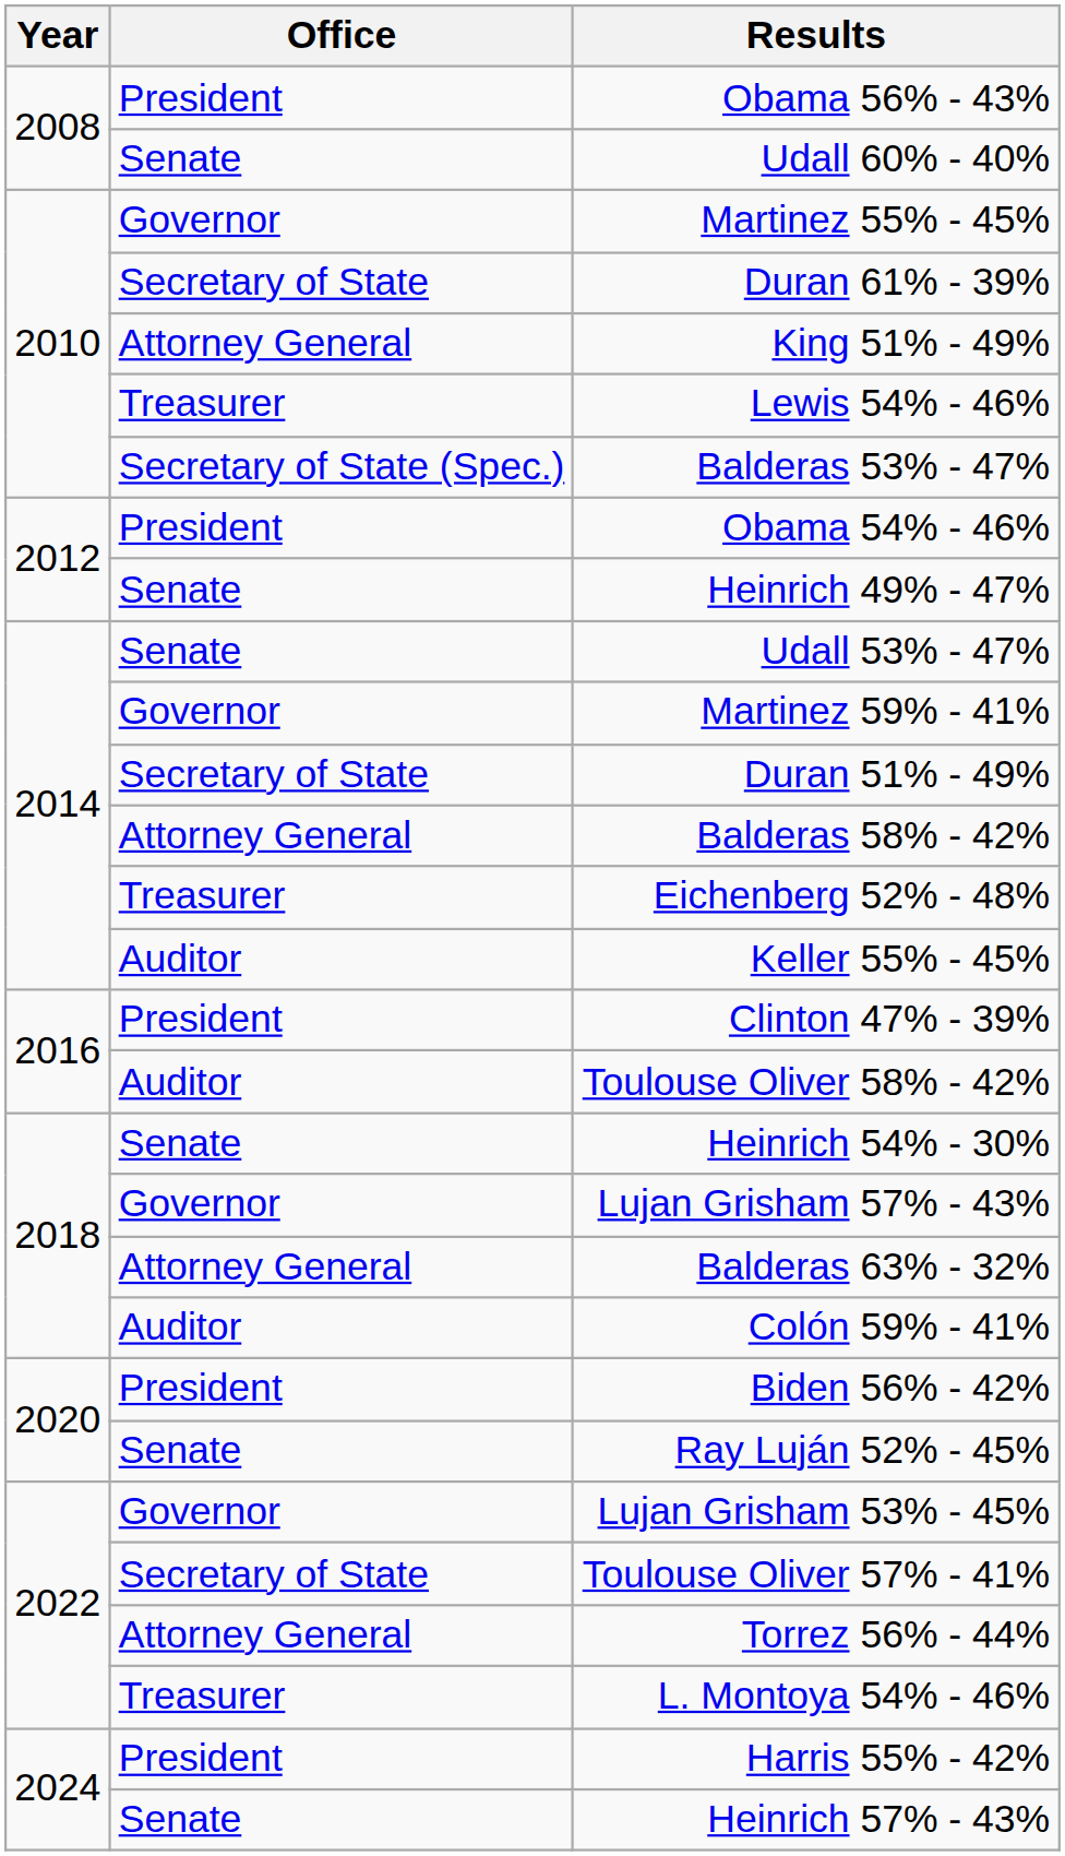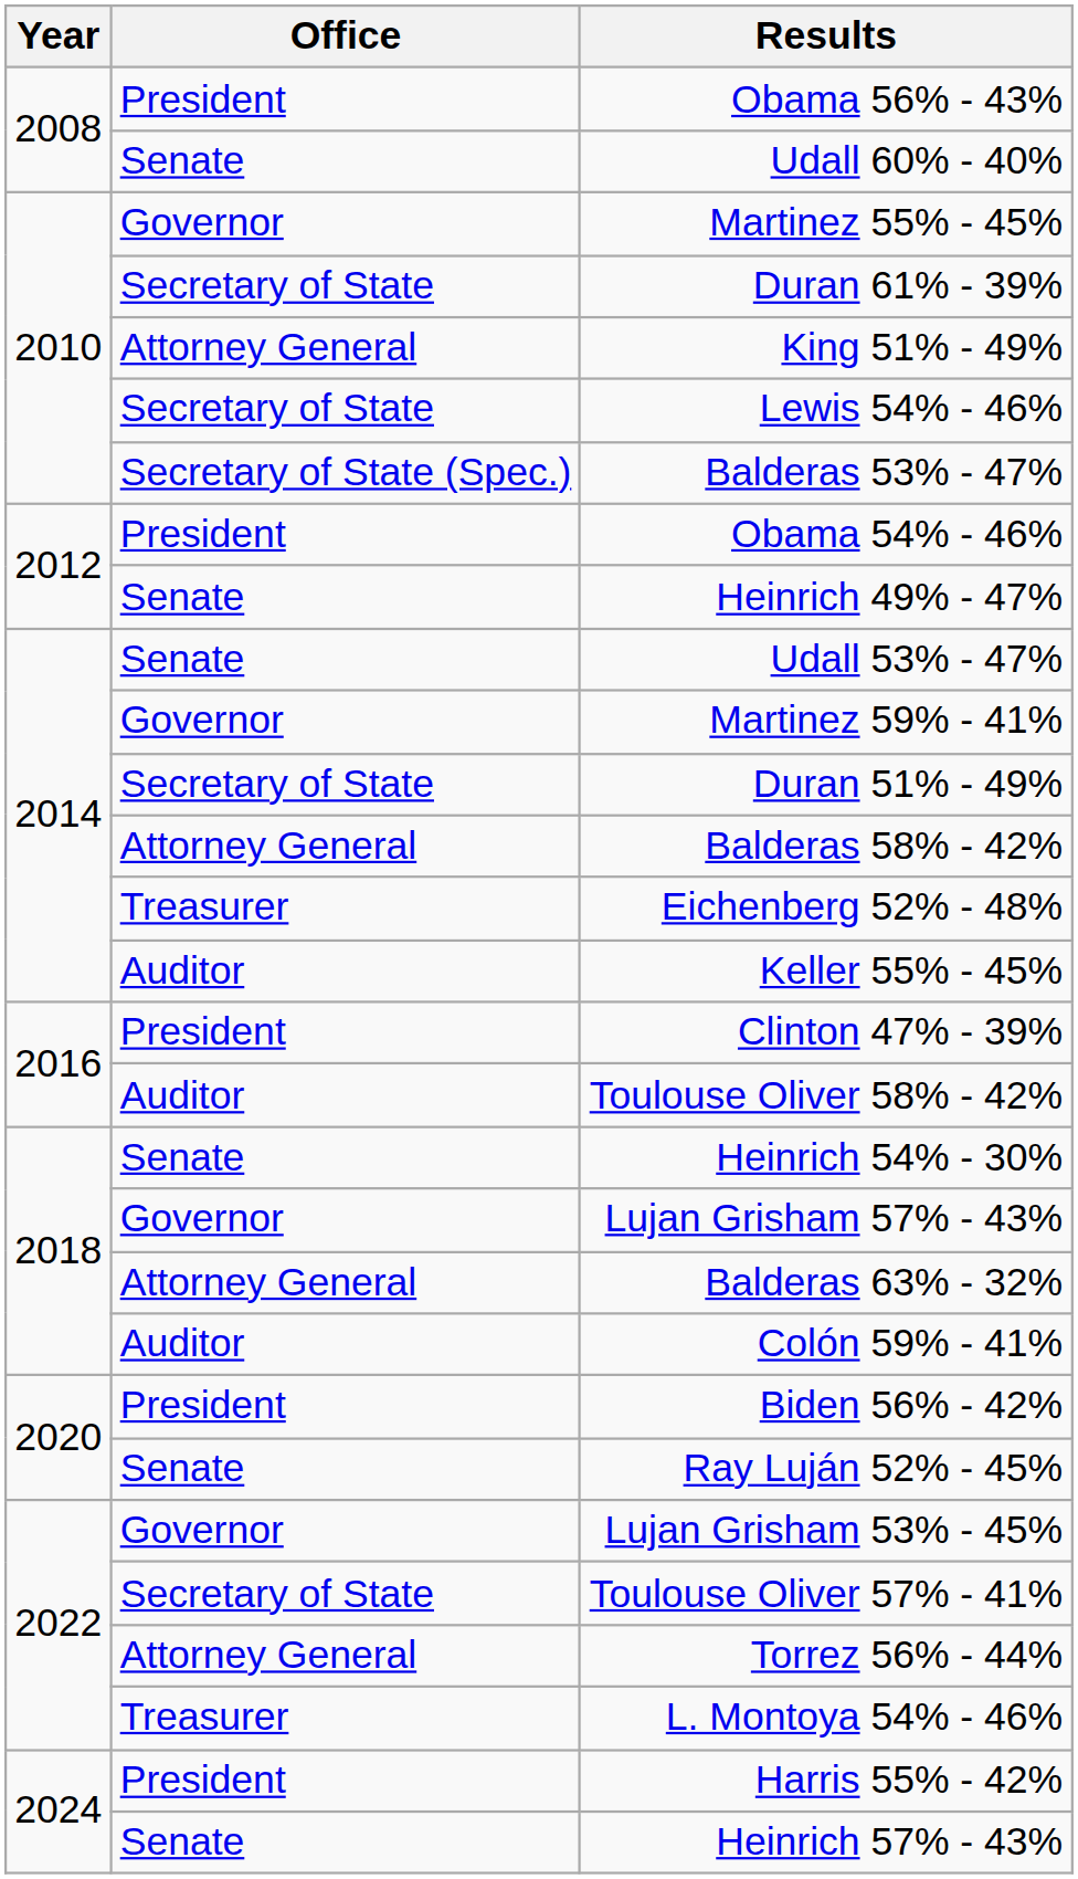Lewis 54% - 46% | Office: Treasurer -> Secretary of State
